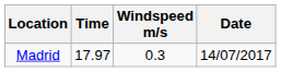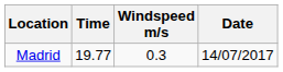Madrid | Time: 17.97 -> 19.77
